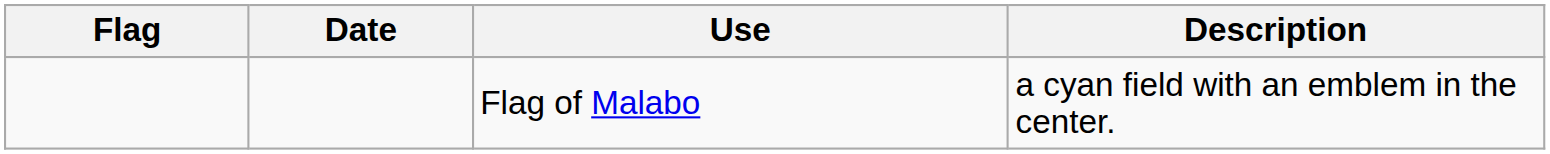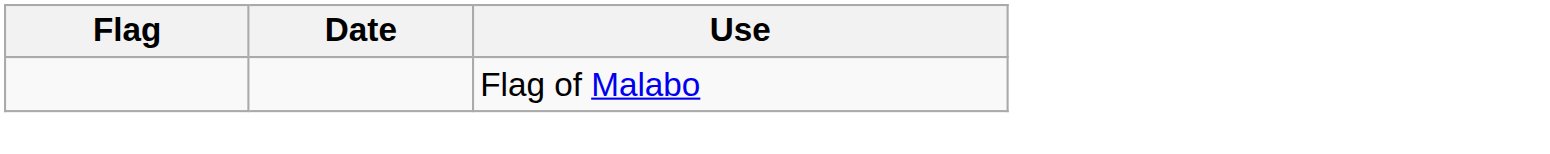- column: Description | a cyan field with an emblem in the center.
